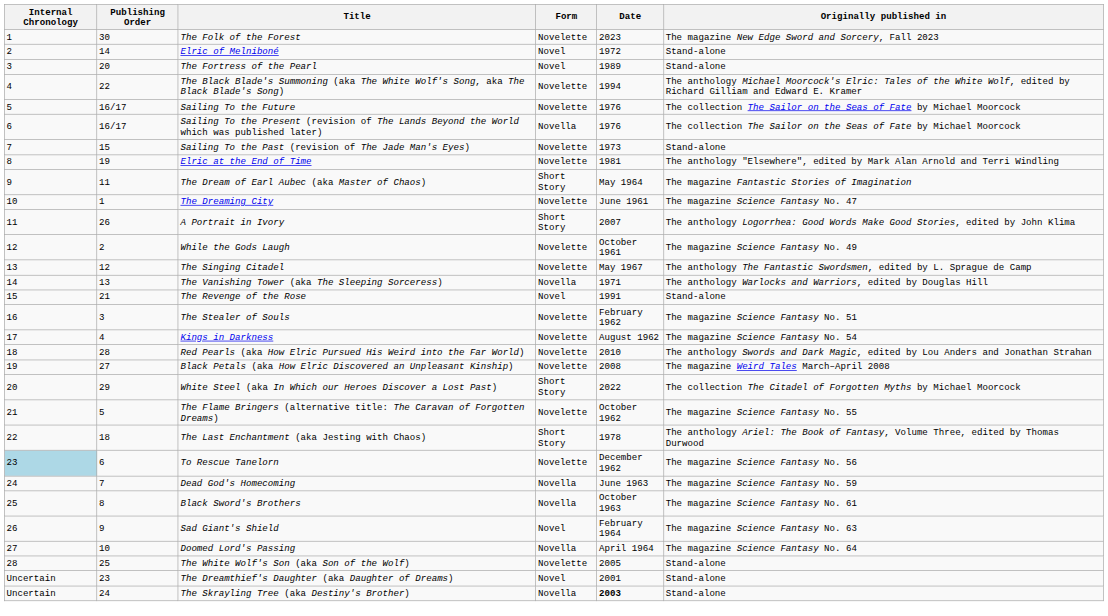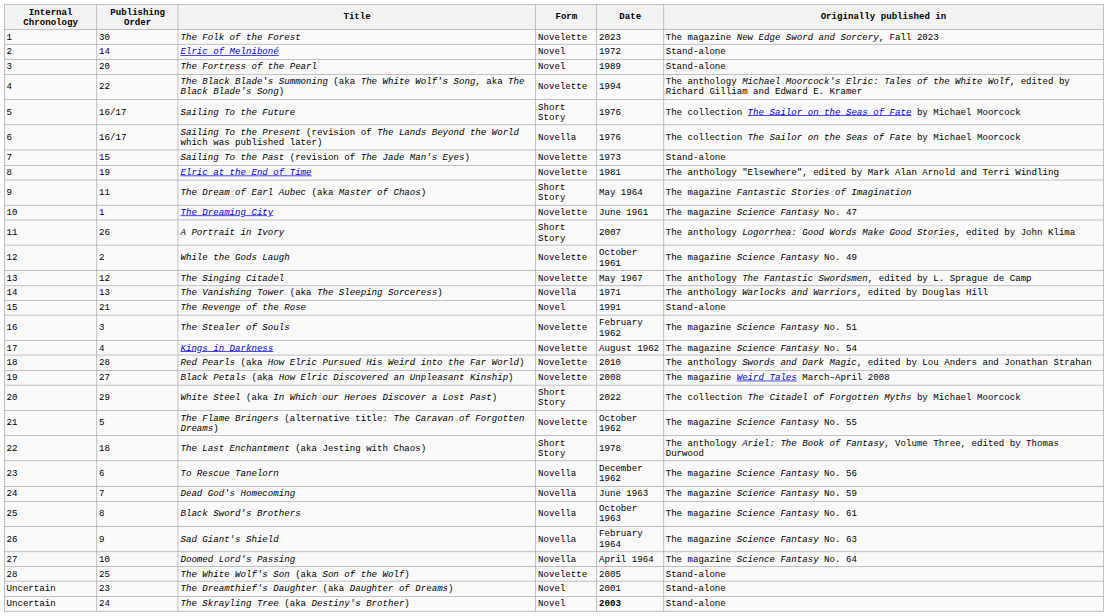Sailing To the Future | Form: Novelette -> Short Story
To Rescue Tanelorn | Internal Chronology: lightblue background -> no background
To Rescue Tanelorn | Form: Novelette -> Novella
Sad Giant's Shield | Form: Novel -> Novella
The Skrayling Tree (aka Destiny's Brother) | Form: Novella -> Novel
